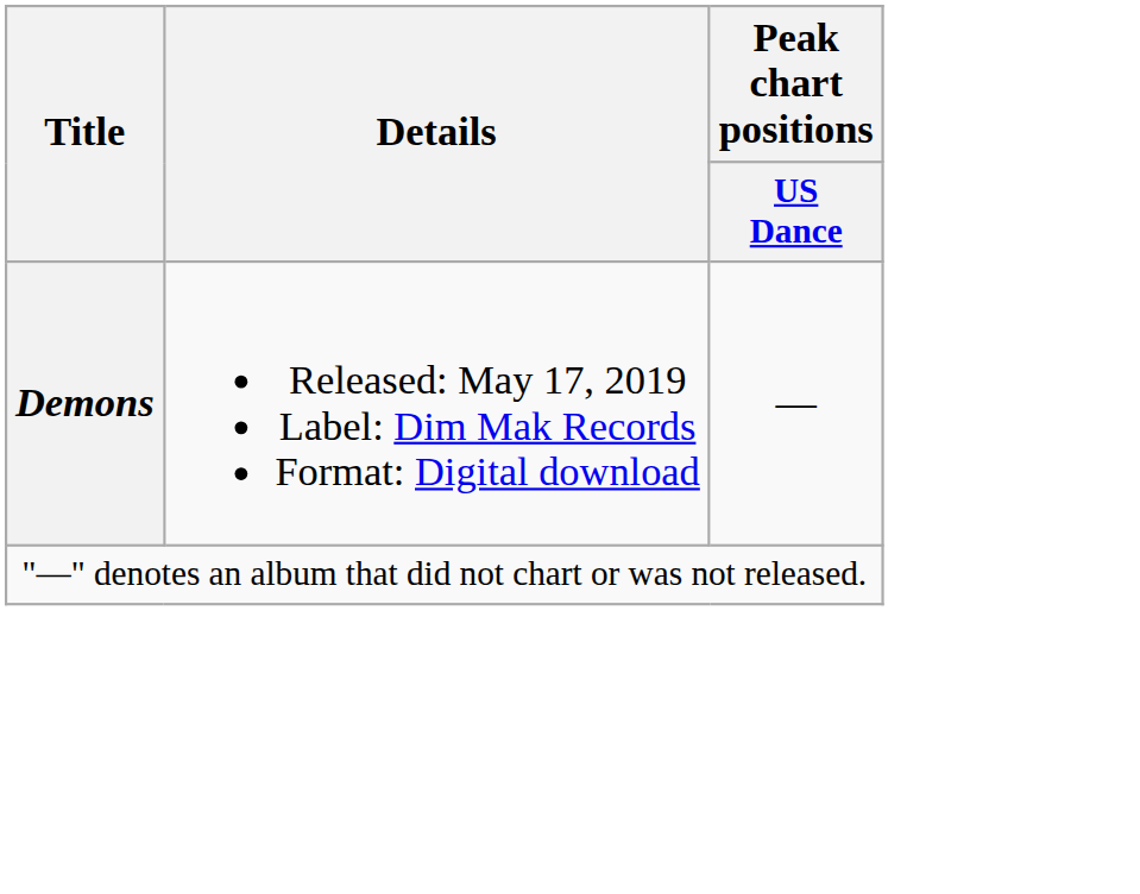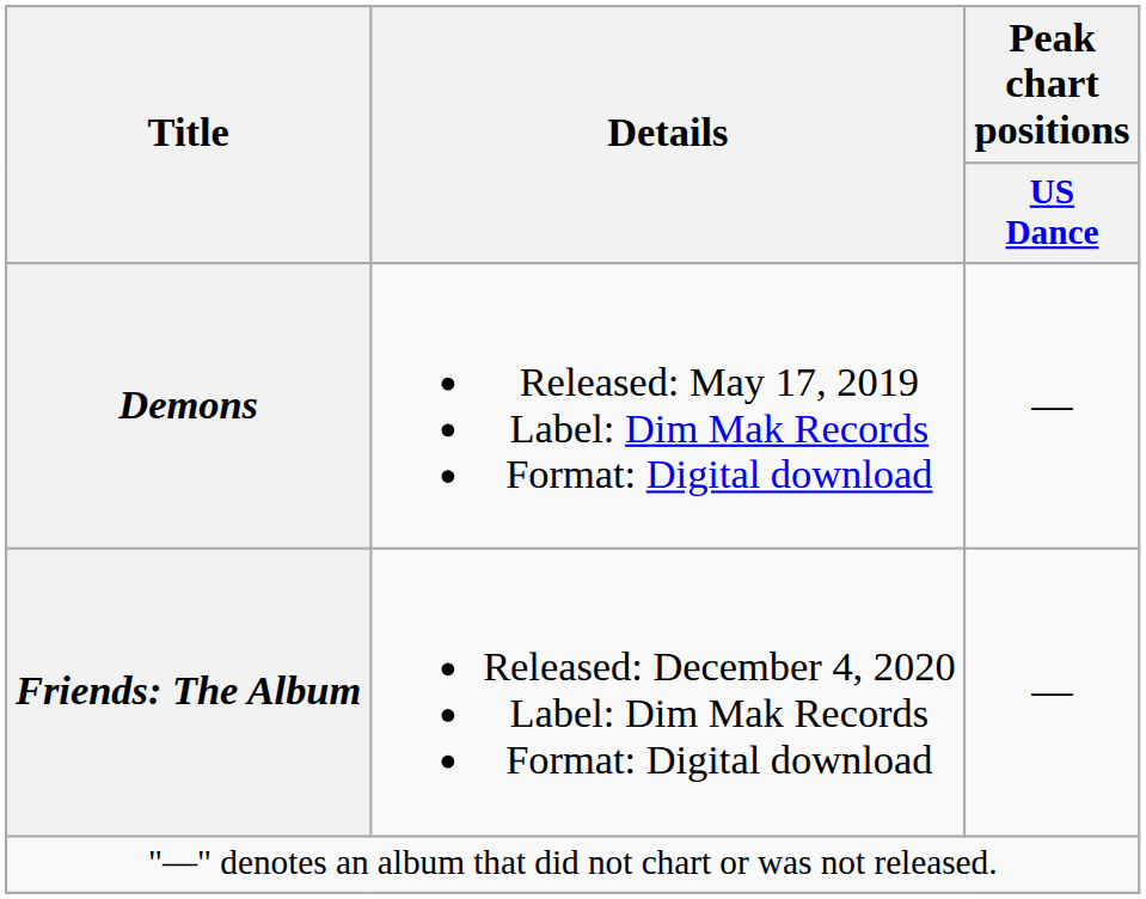+ row: Friends: The Album | Released: December 4, 2020 Label: Dim Mak Records Format: Digital download | —
